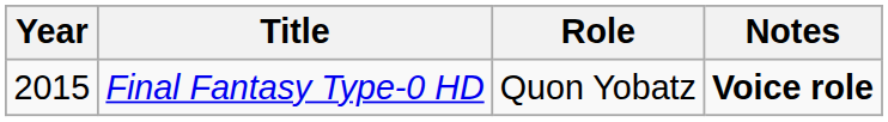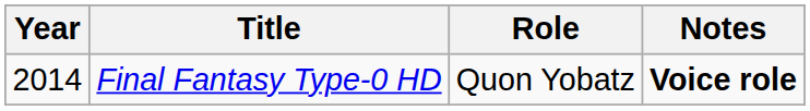Final Fantasy Type-0 HD | Year: 2015 -> 2014
